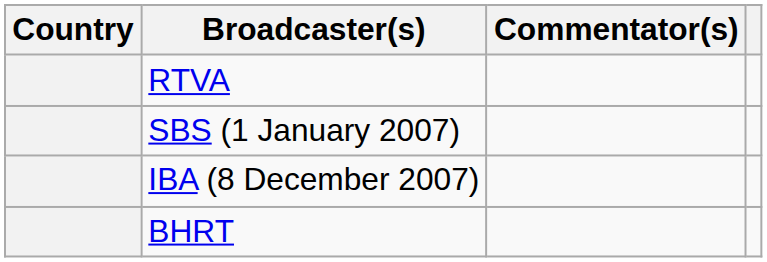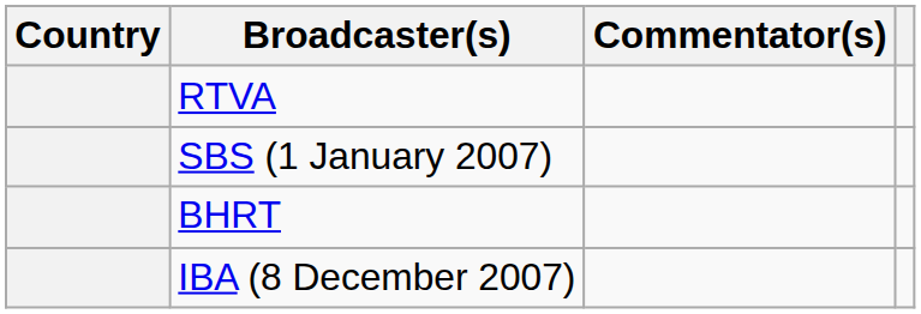rows swapped: BHRT <-> IBA (8 December 2007)
